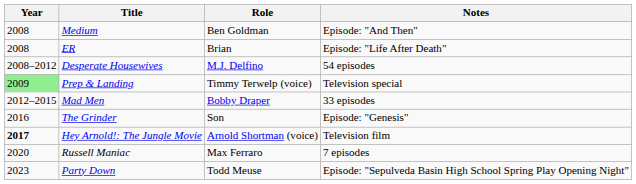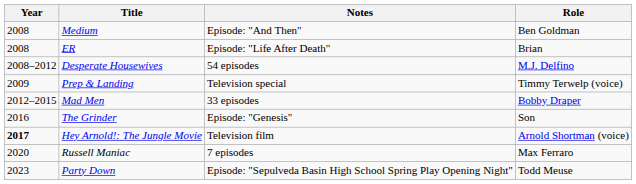columns swapped: Role <-> Notes
Prep & Landing | Year: lightgreen background -> no background
